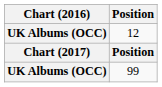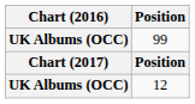rows swapped: 12 <-> 99
